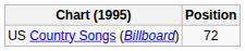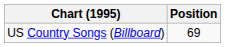US Country Songs (Billboard) | Position: 72 -> 69
